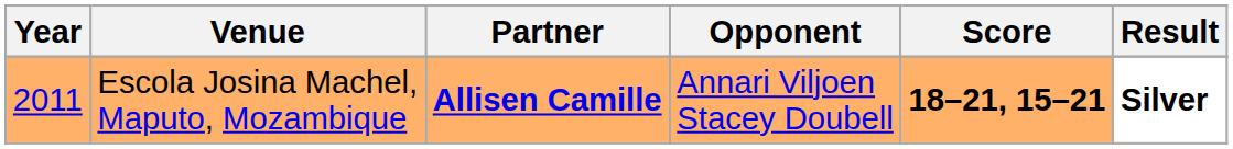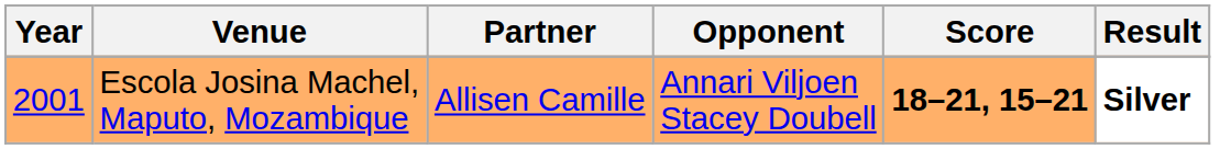Escola Josina Machel, Maputo, Mozambique | Year: 2011 -> 2001
Escola Josina Machel, Maputo, Mozambique | Partner: bold -> normal
